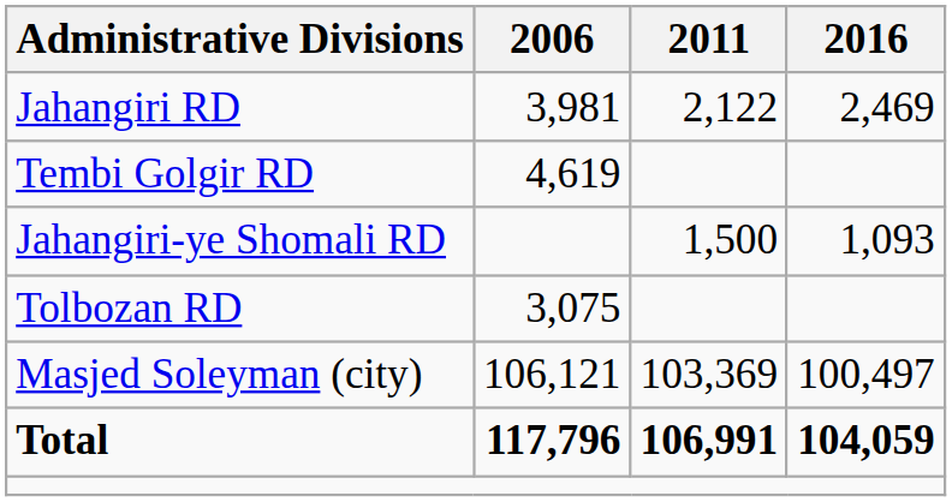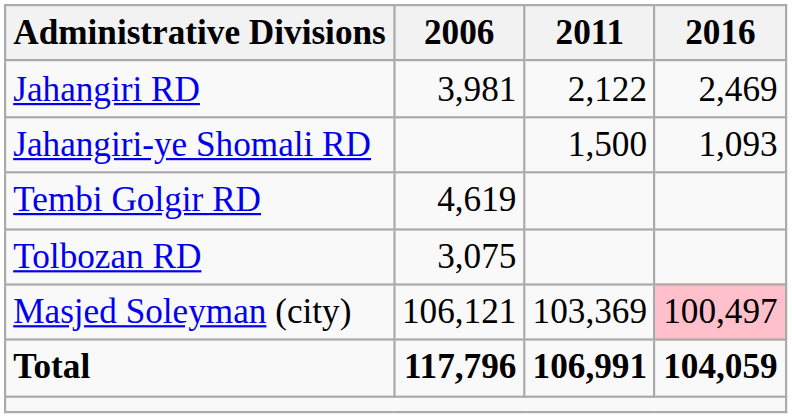rows swapped: Jahangiri-ye Shomali RD <-> Tembi Golgir RD
Masjed Soleyman (city) | 2016: no background -> pink background
